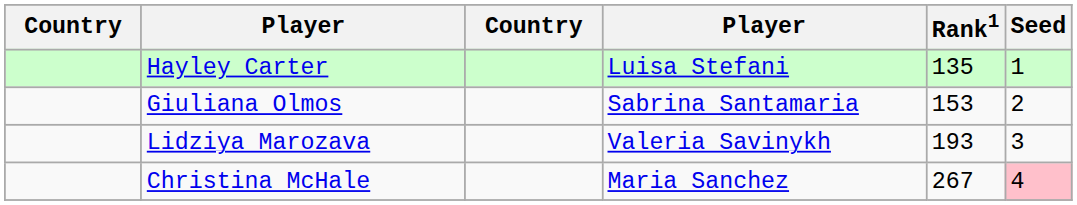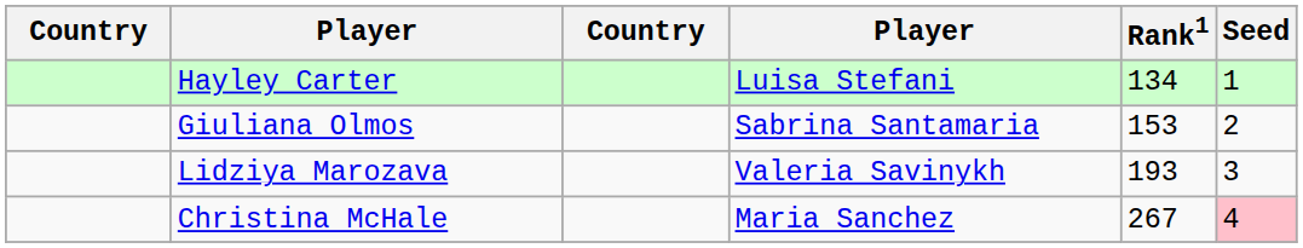Hayley Carter | Rank1: 135 -> 134
